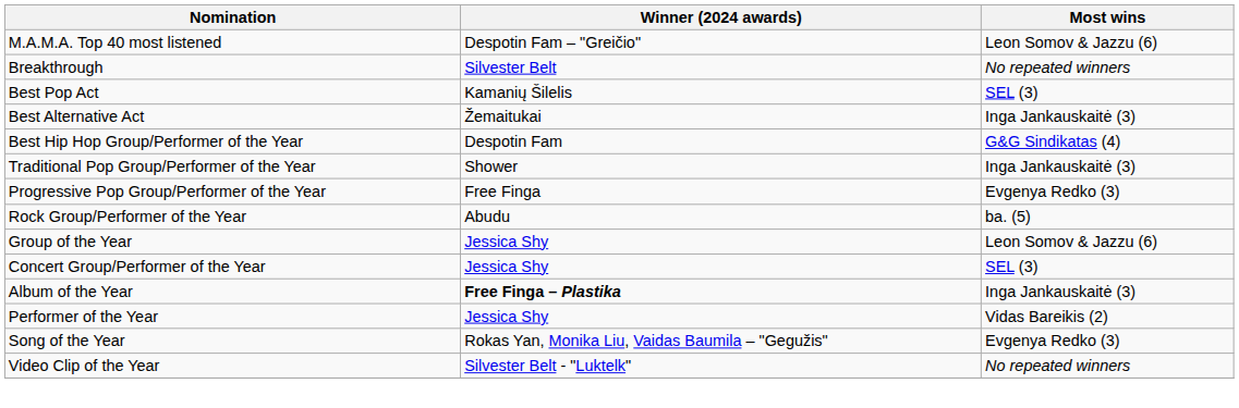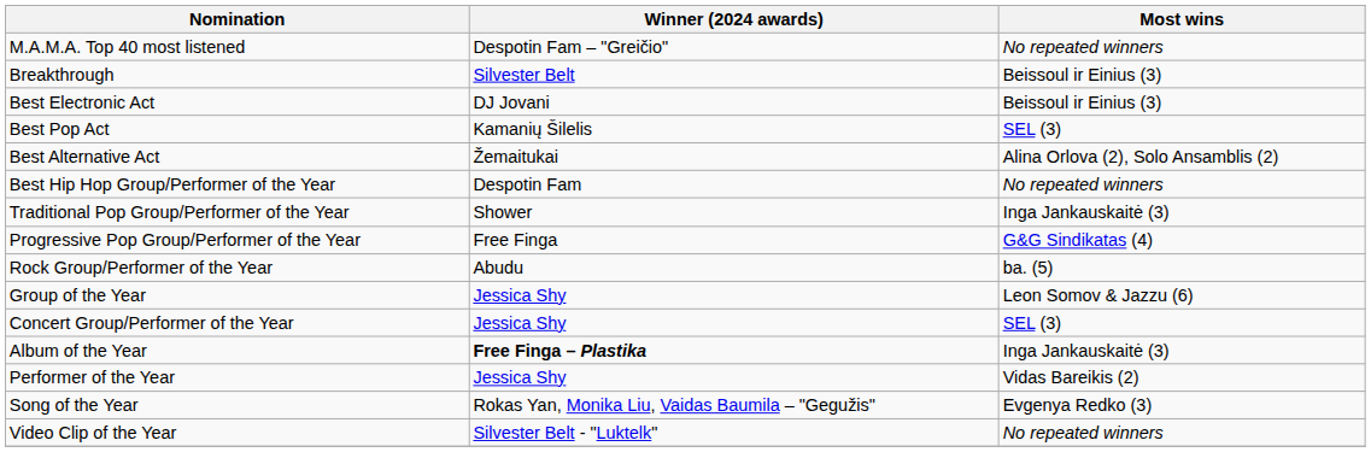M.A.M.A. Top 40 most listened | Most wins: Leon Somov & Jazzu (6) -> No repeated winners
Breakthrough | Most wins: No repeated winners -> Beissoul ir Einius (3)
+ row: Best Electronic Act | DJ Jovani | Beissoul ir Einius (3)
Best Alternative Act | Most wins: Inga Jankauskaitė (3) -> Alina Orlova (2), Solo Ansamblis (2)
Best Hip Hop Group/Performer of the Year | Most wins: G&G Sindikatas (4) -> No repeated winners
Progressive Pop Group/Performer of the Year | Most wins: Evgenya Redko (3) -> G&G Sindikatas (4)
